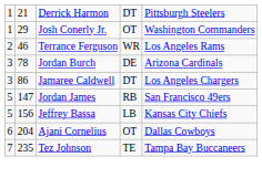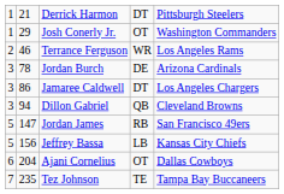+ row: 3 | 94 | Dillon Gabriel | QB | Cleveland Browns
